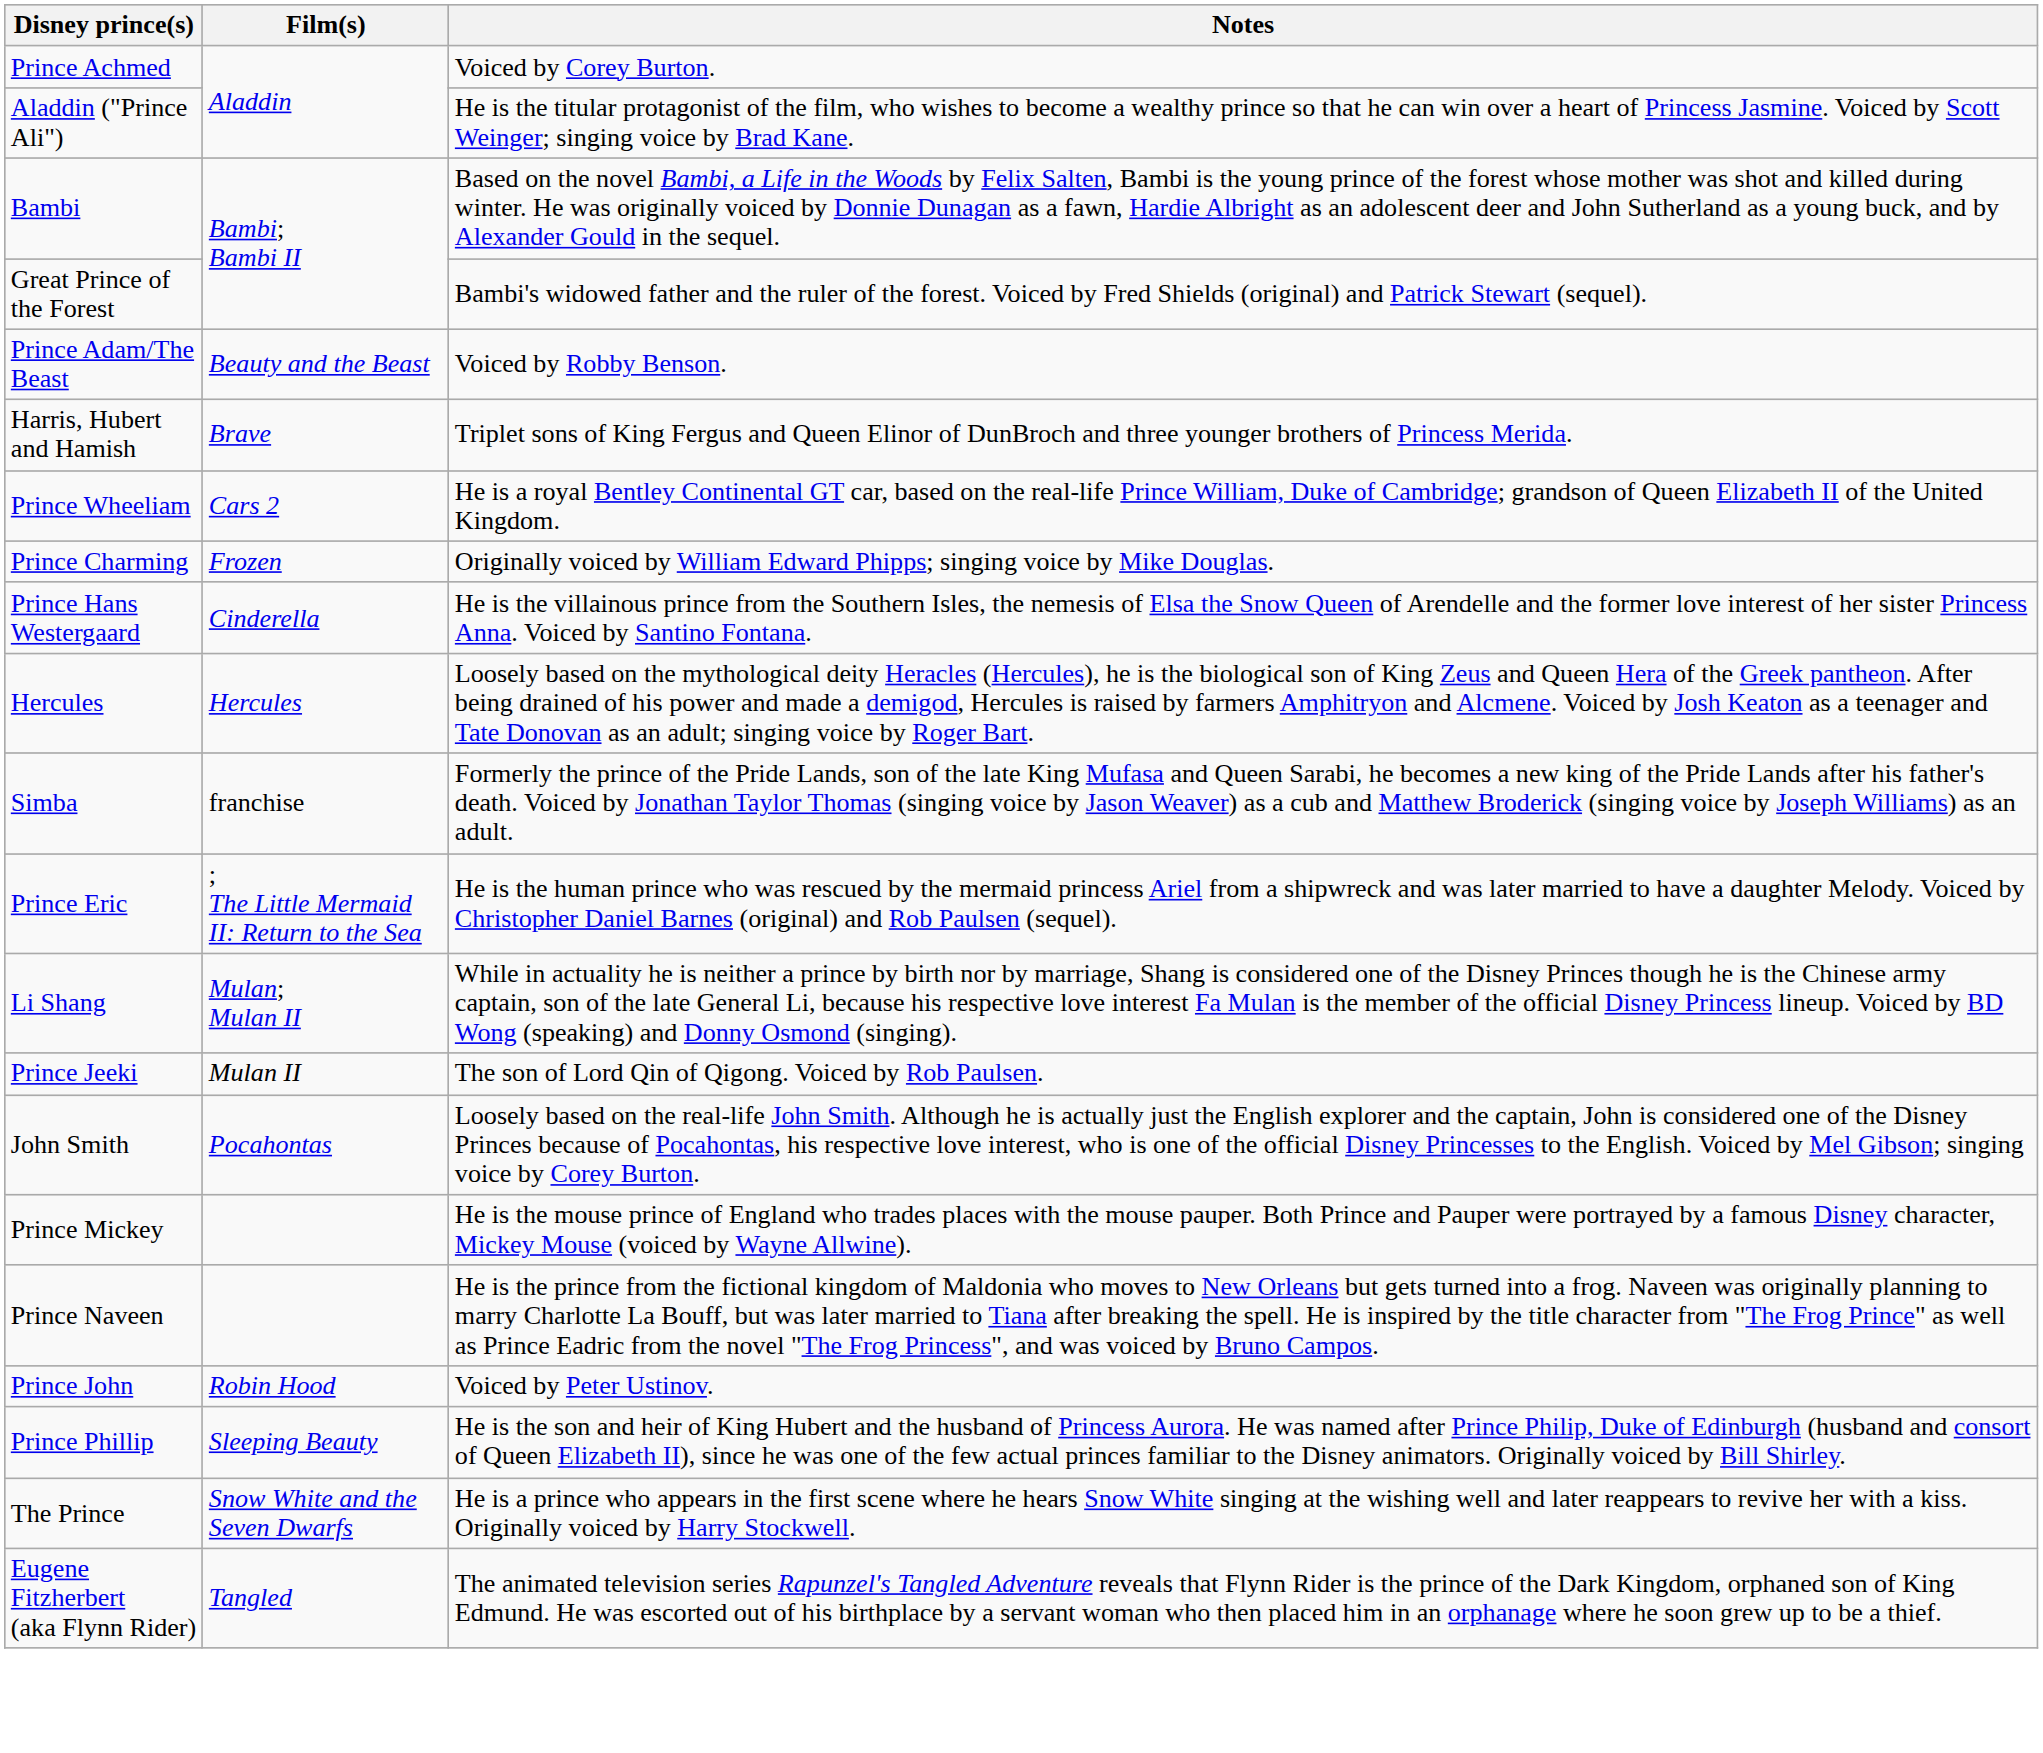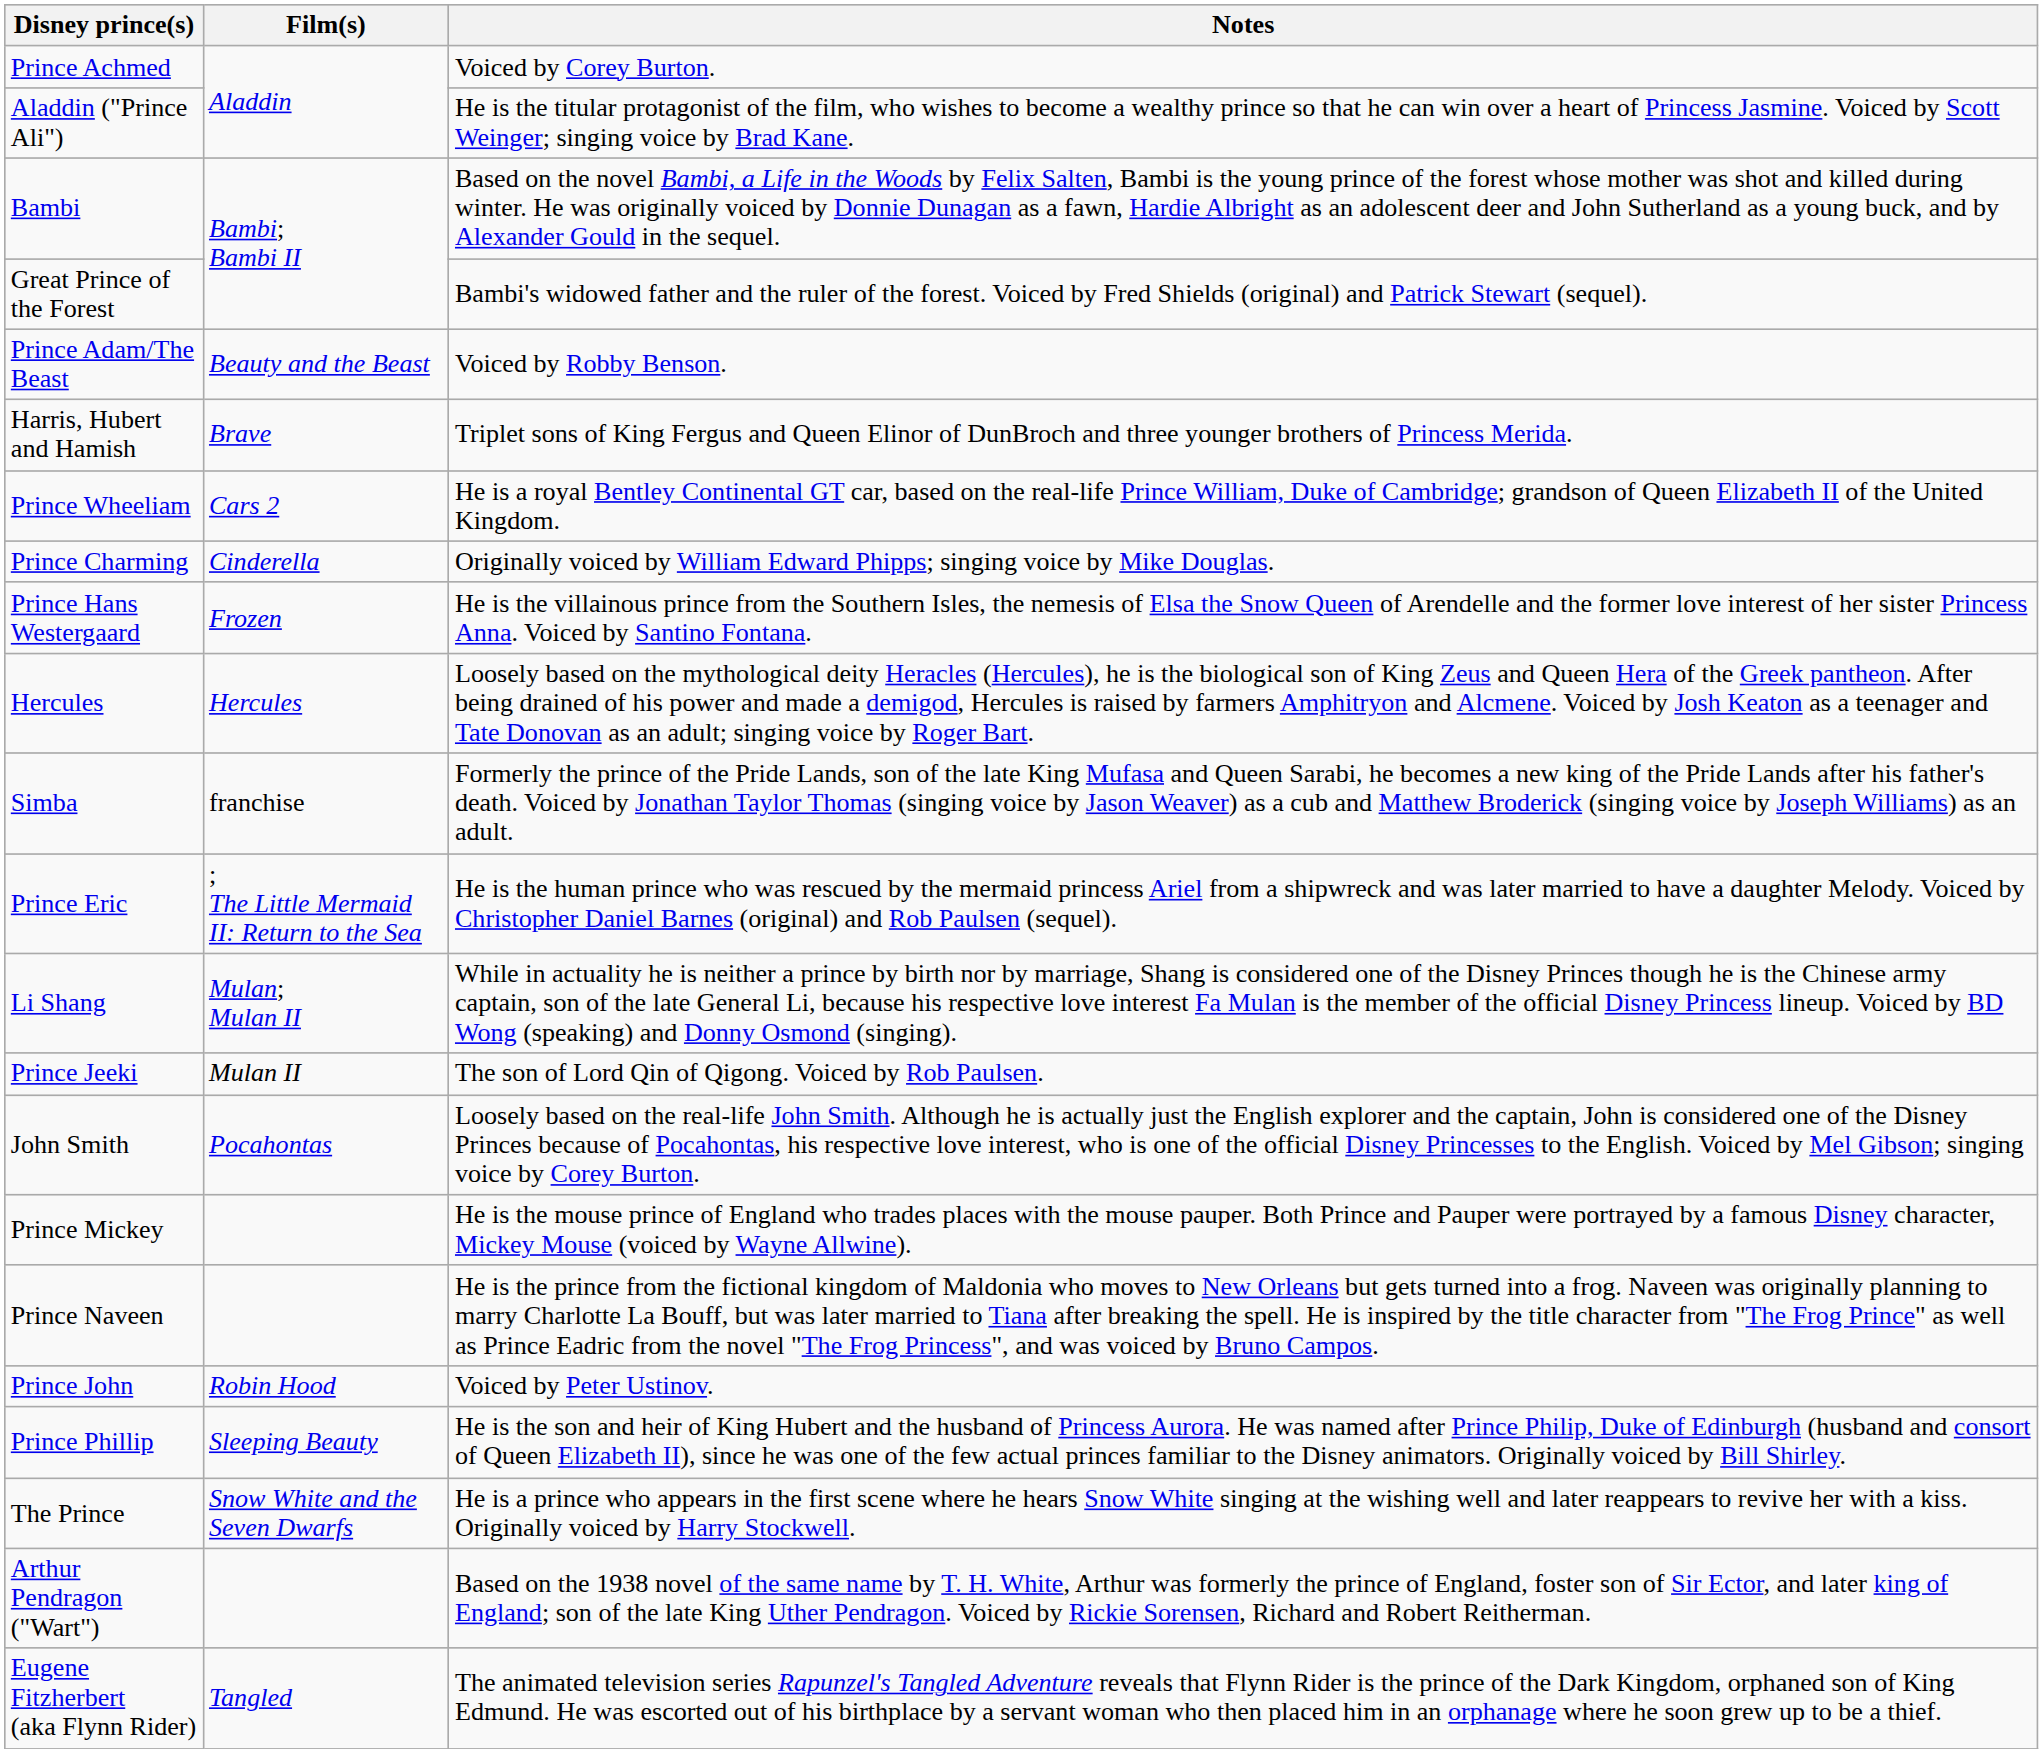Prince Charming | Film(s): Frozen -> Cinderella
Prince Hans Westergaard | Film(s): Cinderella -> Frozen
+ row: Arthur Pendragon ("Wart") | Based on the 1938 novel of the same name by T. H. White, Arthur was formerly the prince of England, foster son of Sir Ector, and later king of England; son of the late King Uther Pendragon. Voiced by Rickie Sorensen, Richard and Robert Reitherman.
